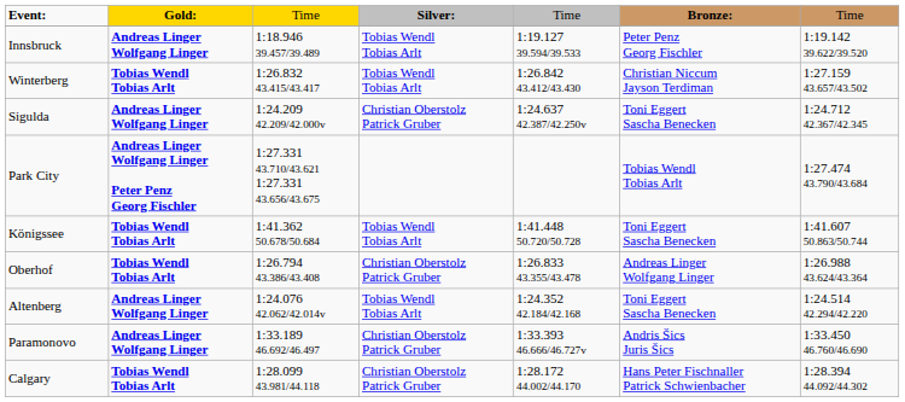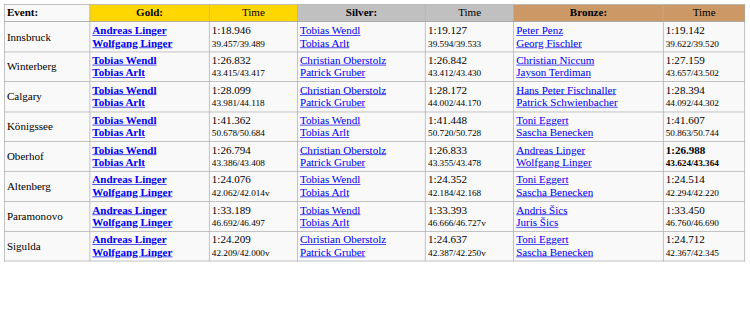Winterberg | column 4: Tobias Wendl Tobias Arlt -> Christian Oberstolz Patrick Gruber
rows swapped: Calgary <-> Sigulda
- row: Park City | Andreas Linger Wolfgang Linger Peter Penz Georg Fischler | 1:27.331 43.710/43.621 1:27.331 43.656/43.675 | Tobias Wendl Tobias Arlt | 1:27.474 43.790/43.684
Oberhof | column 7: normal -> bold
Paramonovo | column 4: Christian Oberstolz Patrick Gruber -> Tobias Wendl Tobias Arlt
